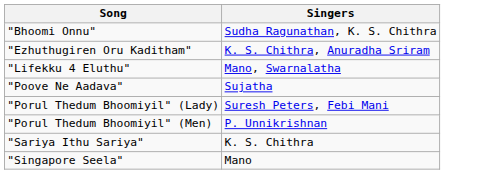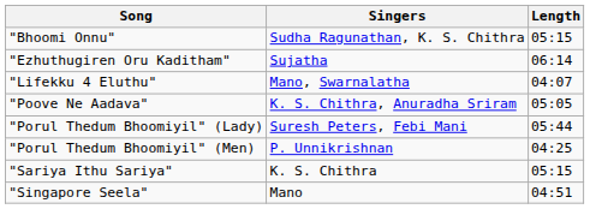+ column: Length | 05:15 | 06:14 | 04:07 | 05:05 | 05:44 | 04:25 | 05:15 | 04:51
"Ezhuthugiren Oru Kaditham" | Singers: K. S. Chithra, Anuradha Sriram -> Sujatha
"Poove Ne Aadava" | Singers: Sujatha -> K. S. Chithra, Anuradha Sriram
